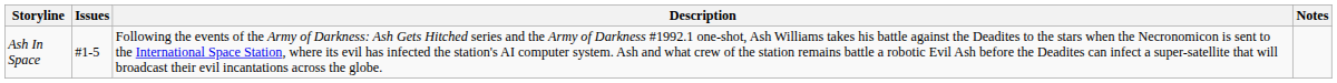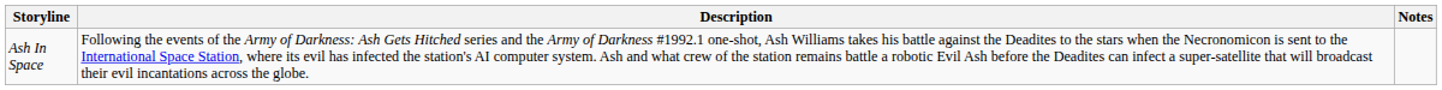- column: Issues | #1-5
